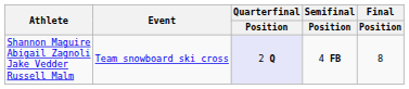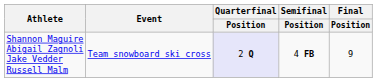Shannon Maguire Abigail Zagnoli Jake Vedder Russell Malm | Final / Position: 8 -> 9
